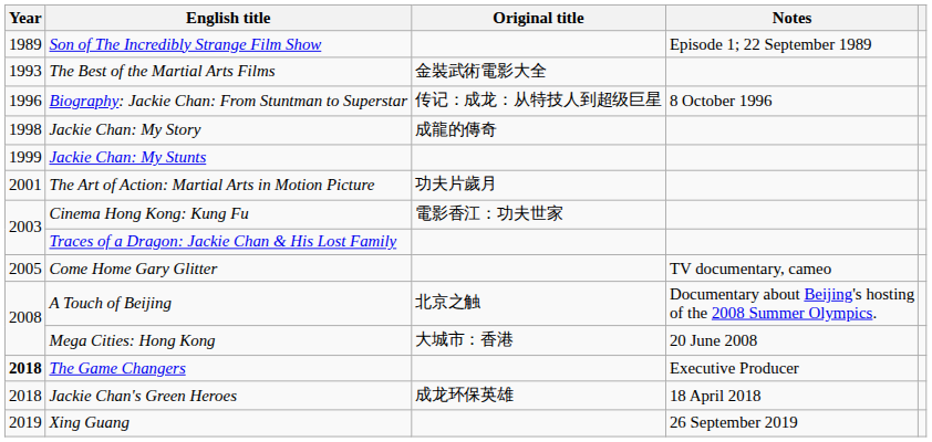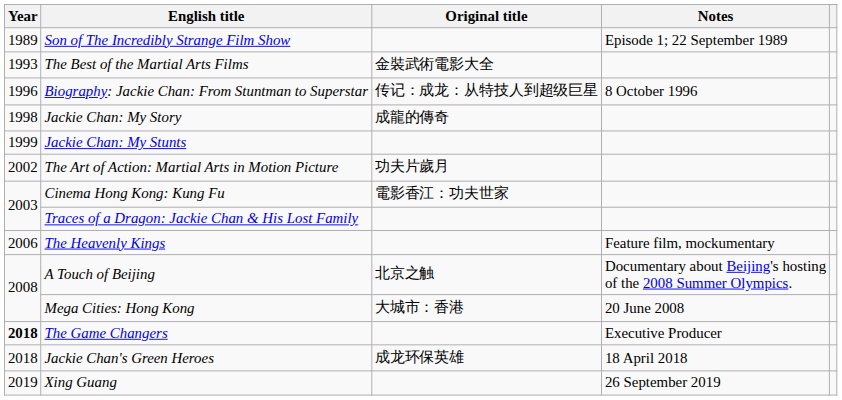The Art of Action: Martial Arts in Motion Picture | Year: 2001 -> 2002
- row: 2005 | Come Home Gary Glitter | TV documentary, cameo
+ row: 2006 | The Heavenly Kings | Feature film, mockumentary
